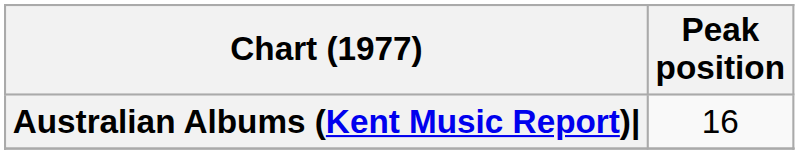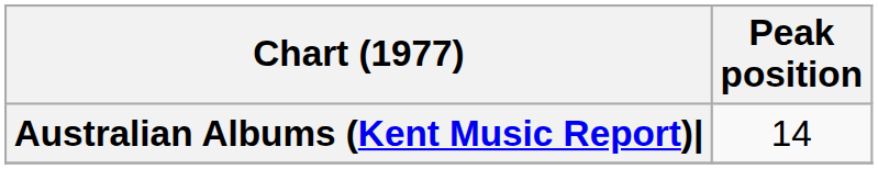Australian Albums (Kent Music Report)| | Peak position: 16 -> 14
